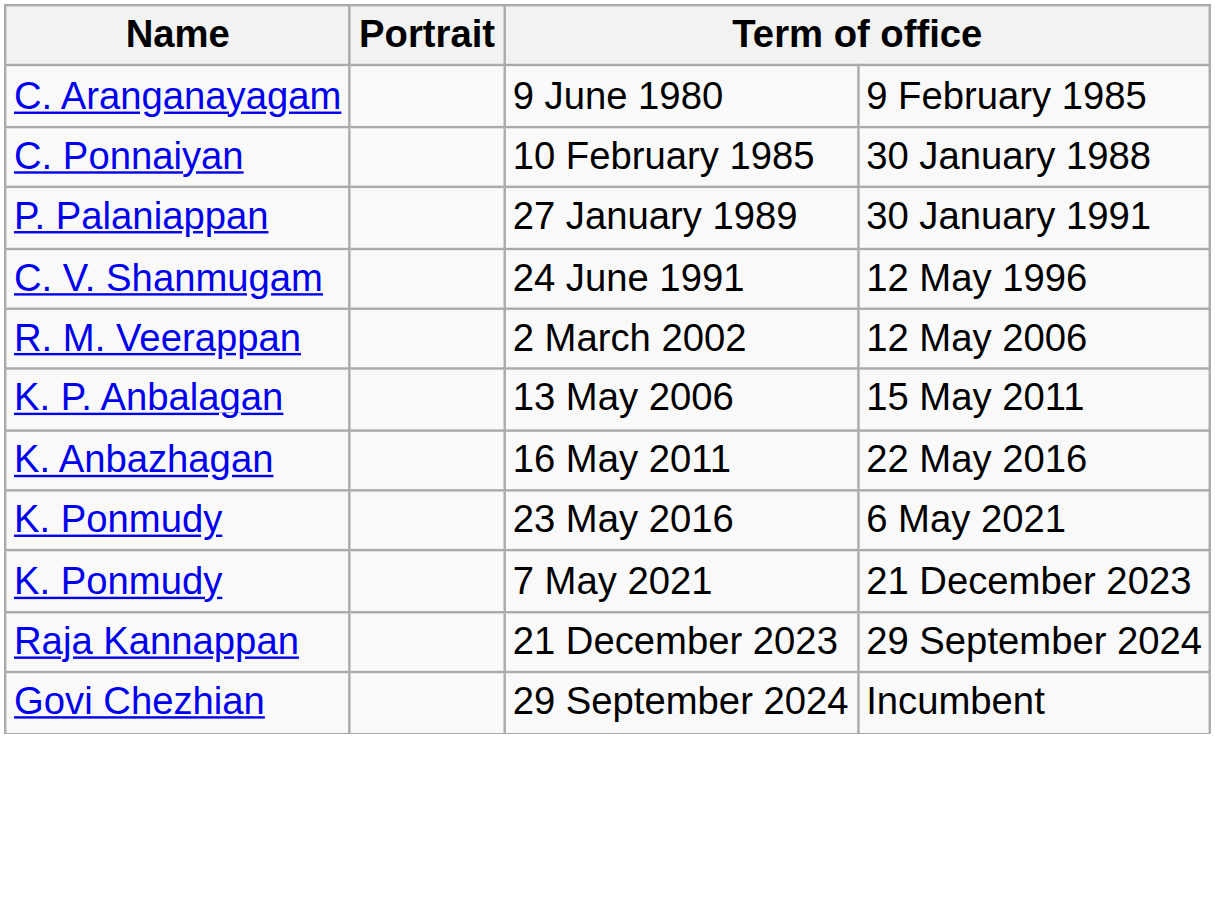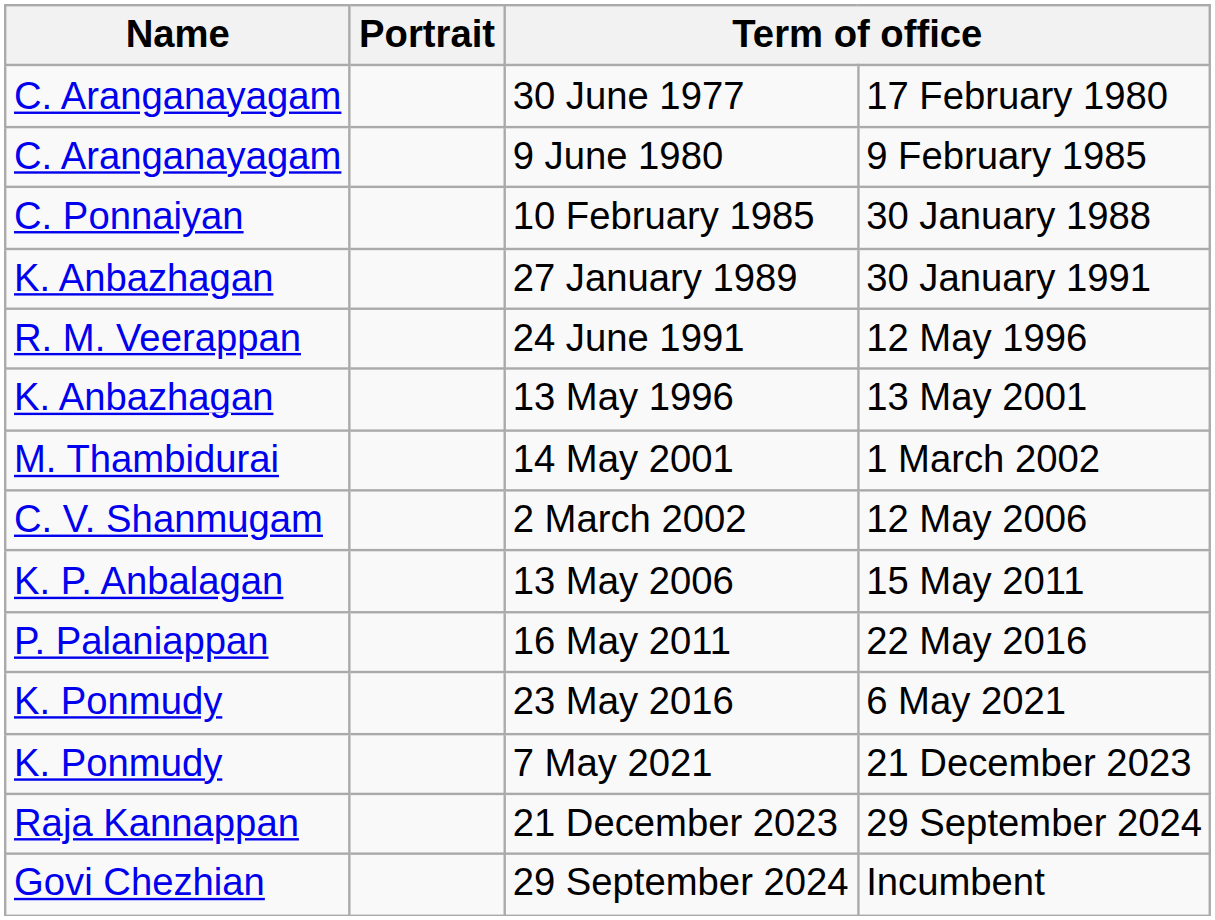+ row: C. Aranganayagam | 30 June 1977 | 17 February 1980
27 January 1989 | Name: P. Palaniappan -> K. Anbazhagan
24 June 1991 | Name: C. V. Shanmugam -> R. M. Veerappan
+ row: K. Anbazhagan | 13 May 1996 | 13 May 2001
+ row: M. Thambidurai | 14 May 2001 | 1 March 2002
2 March 2002 | Name: R. M. Veerappan -> C. V. Shanmugam
16 May 2011 | Name: K. Anbazhagan -> P. Palaniappan
